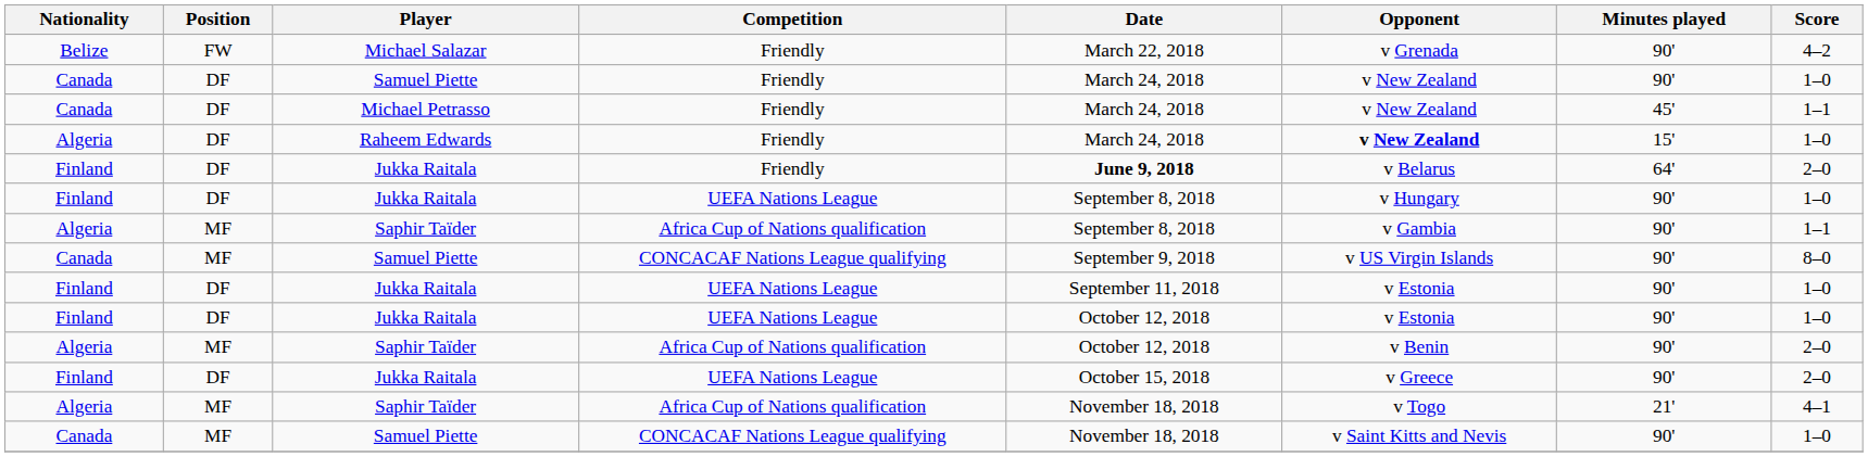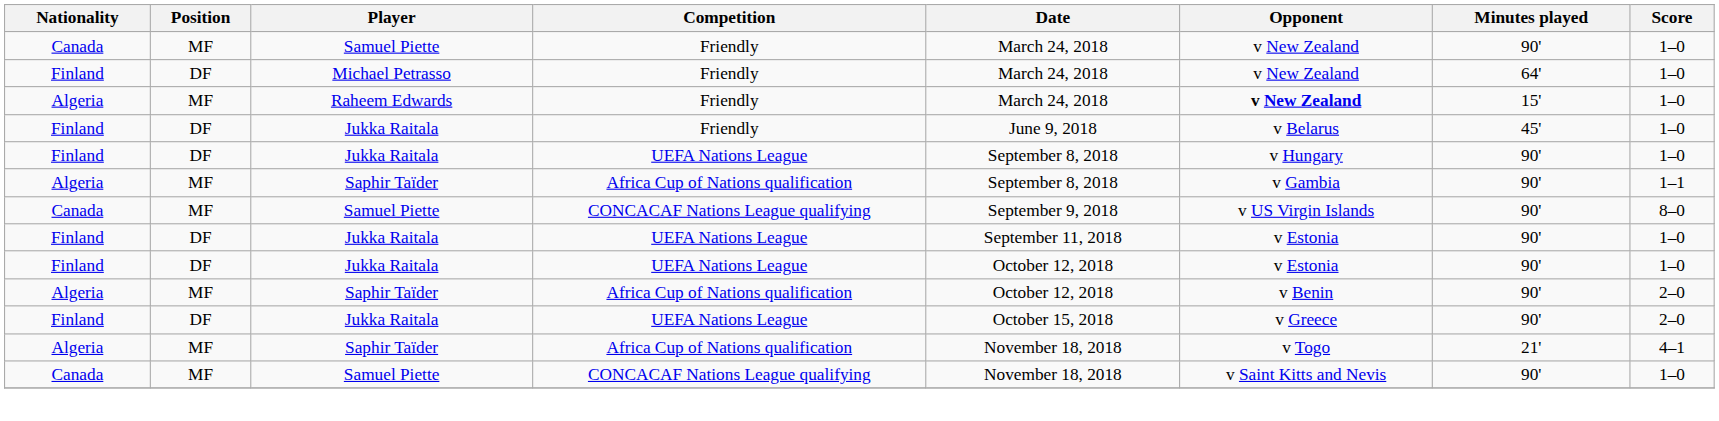- row: Belize | FW | Michael Salazar | Friendly | March 22, 2018 | v Grenada | 90' | 4–2
Samuel Piette / Friendly | Position: DF -> MF
Michael Petrasso | Nationality: Canada -> Finland
Michael Petrasso | Minutes played: 45' -> 64'
Michael Petrasso | Score: 1–1 -> 1–0
Raheem Edwards | Position: DF -> MF
Jukka Raitala / Friendly | Date: bold -> normal
Jukka Raitala / Friendly | Minutes played: 64' -> 45'
Jukka Raitala / Friendly | Score: 2–0 -> 1–0
